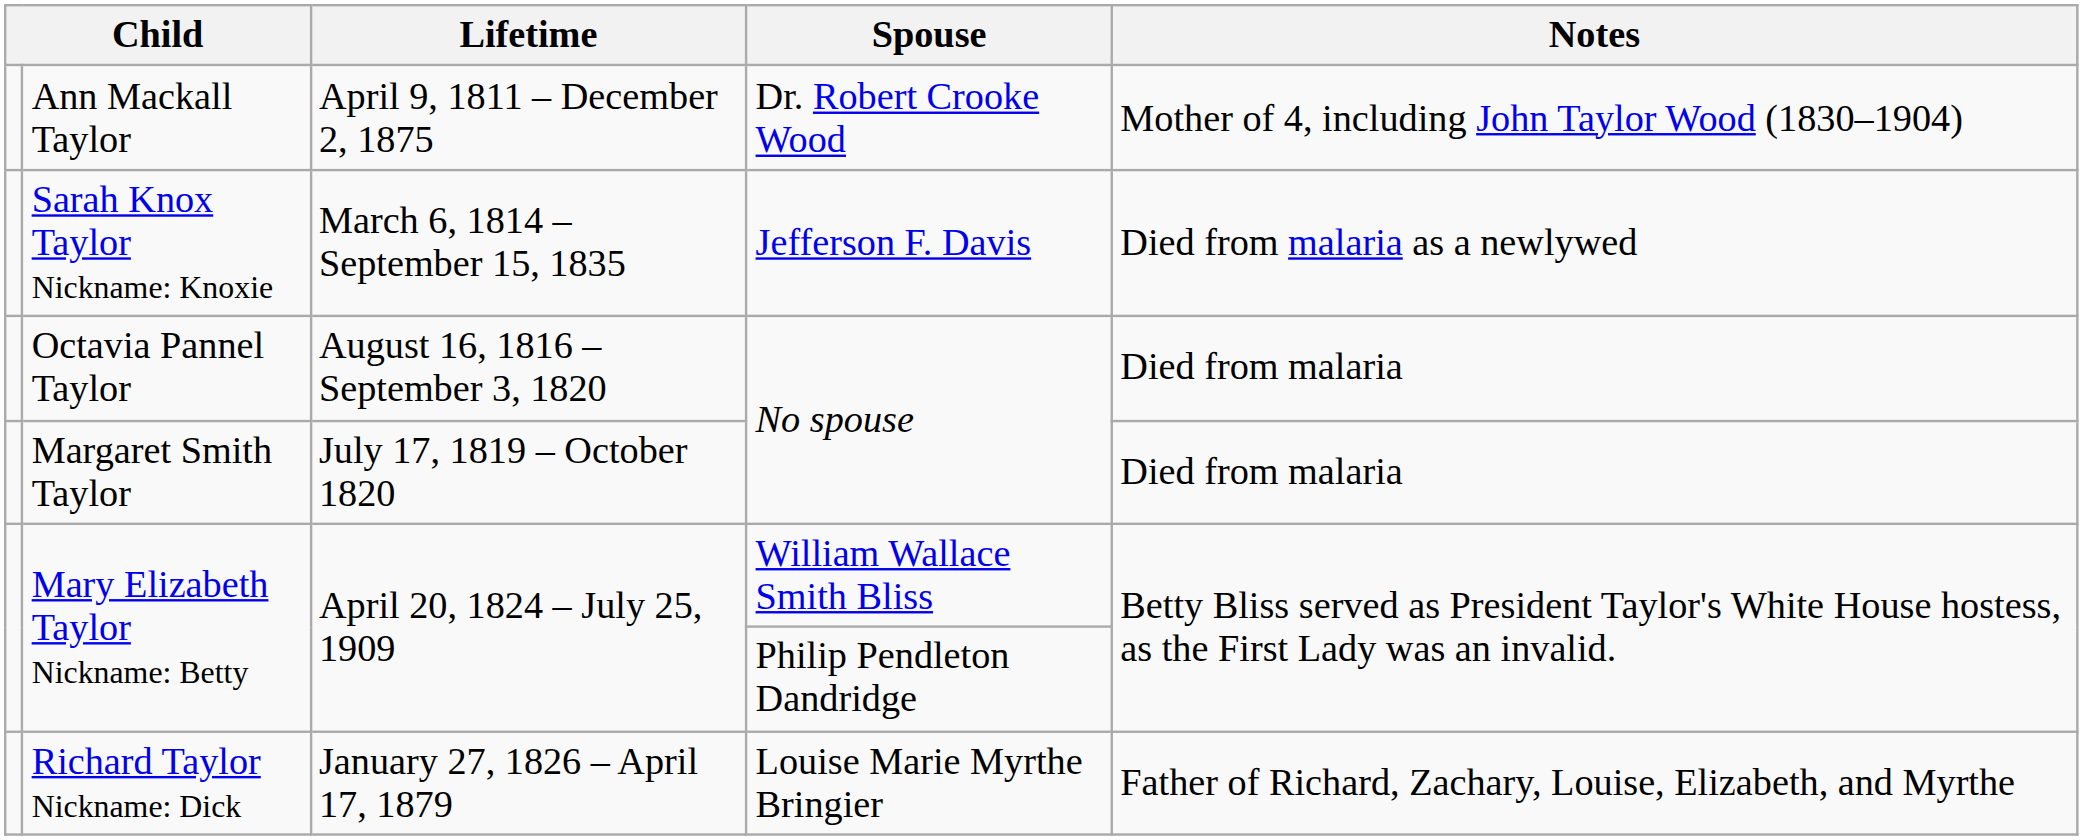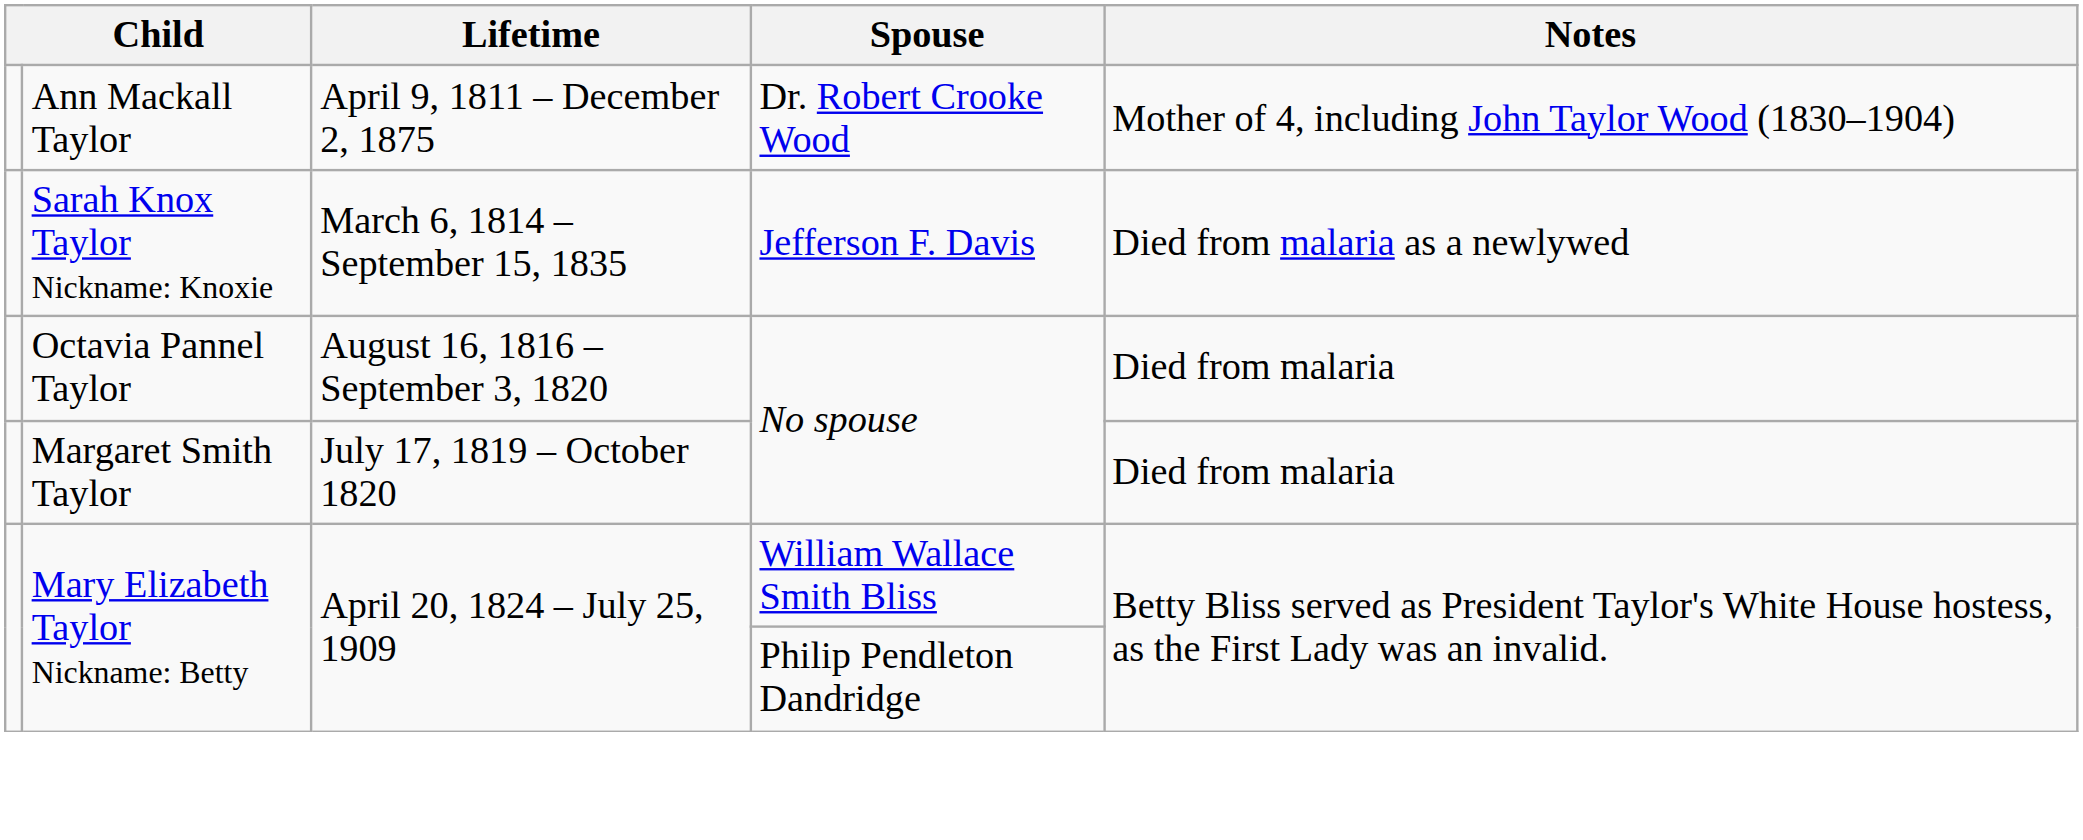- row: Richard Taylor Nickname: Dick | January 27, 1826 – April 17, 1879 | Louise Marie Myrthe Bringier | Father of Richard, Zachary, Louise, Elizabeth, and Myrthe
